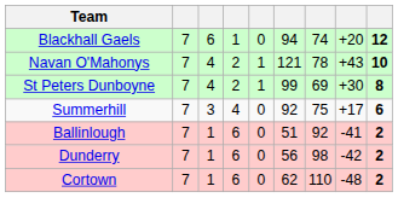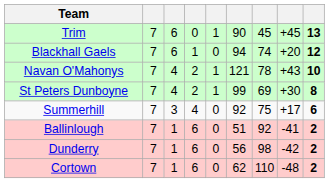+ row: Trim | 7 | 6 | 0 | 1 | 90 | 45 | +45 | 13
